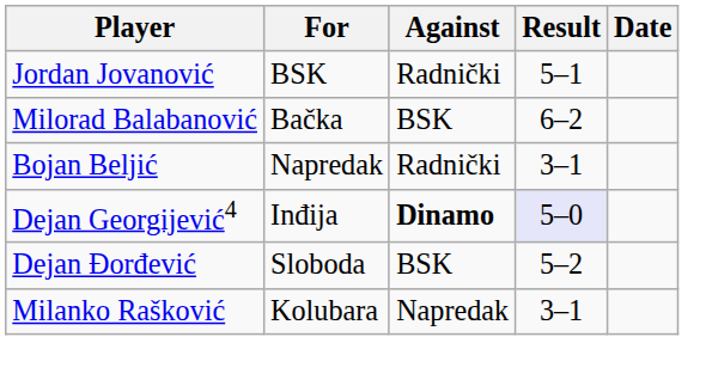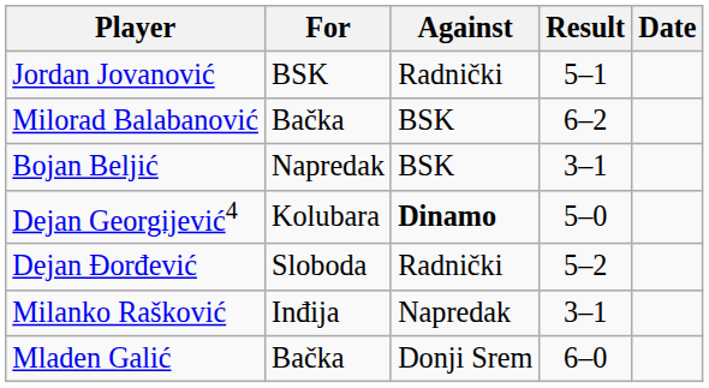Bojan Beljić | Against: Radnički -> BSK
Dejan Georgijević4 | For: Inđija -> Kolubara
Dejan Georgijević4 | Result: lavender background -> no background
Dejan Đorđević | Against: BSK -> Radnički
Milanko Rašković | For: Kolubara -> Inđija
+ row: Mladen Galić | Bačka | Donji Srem | 6–0
